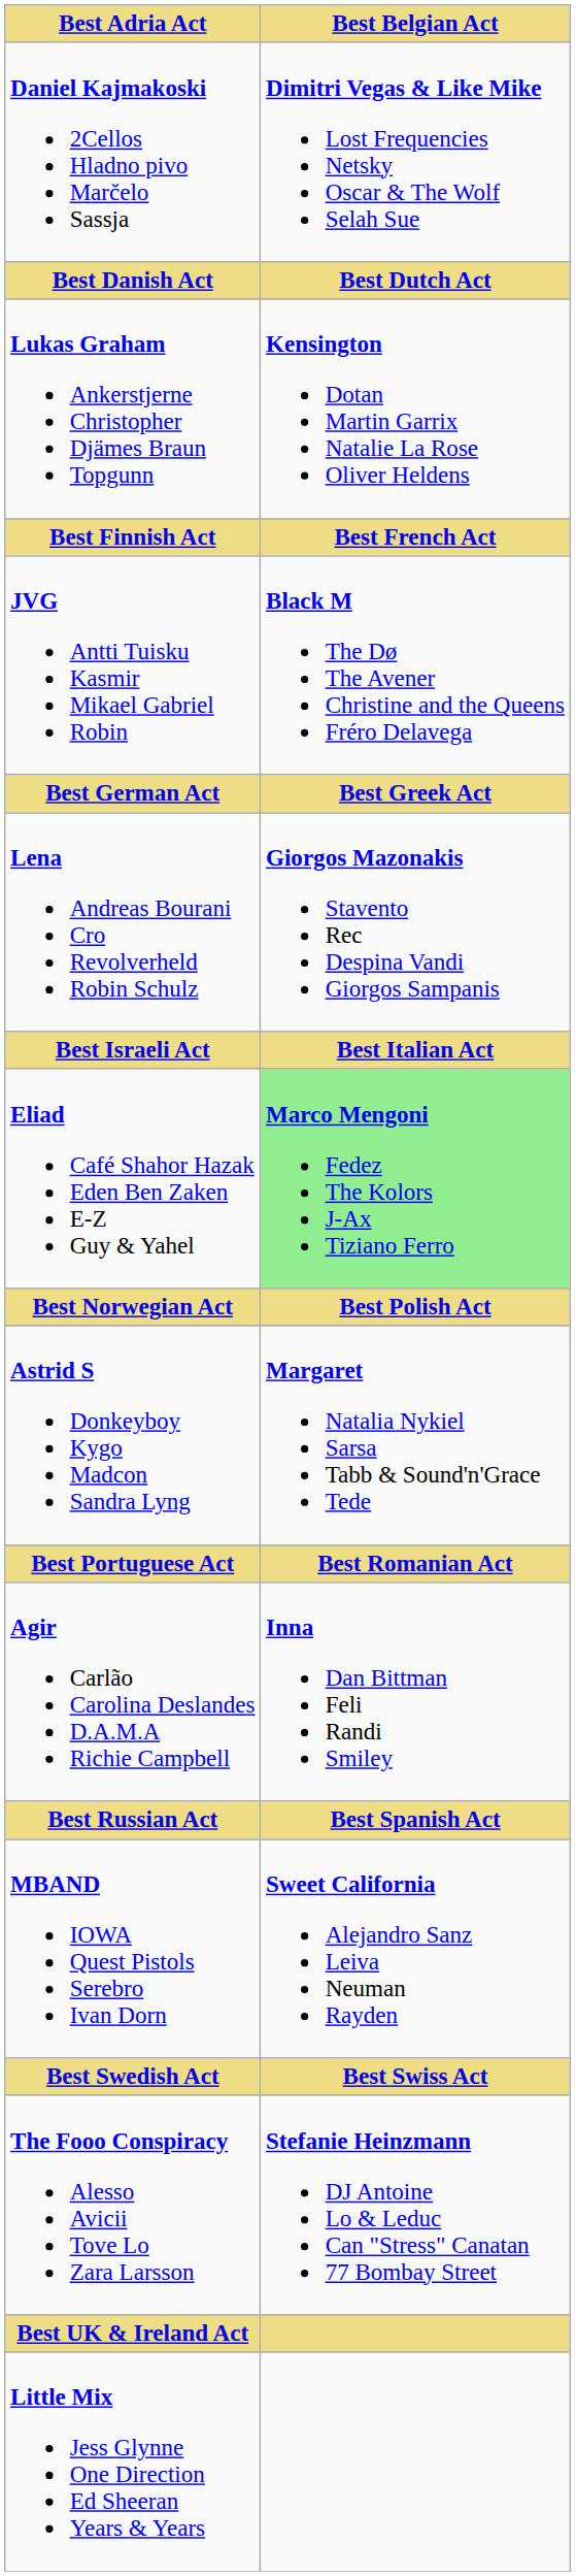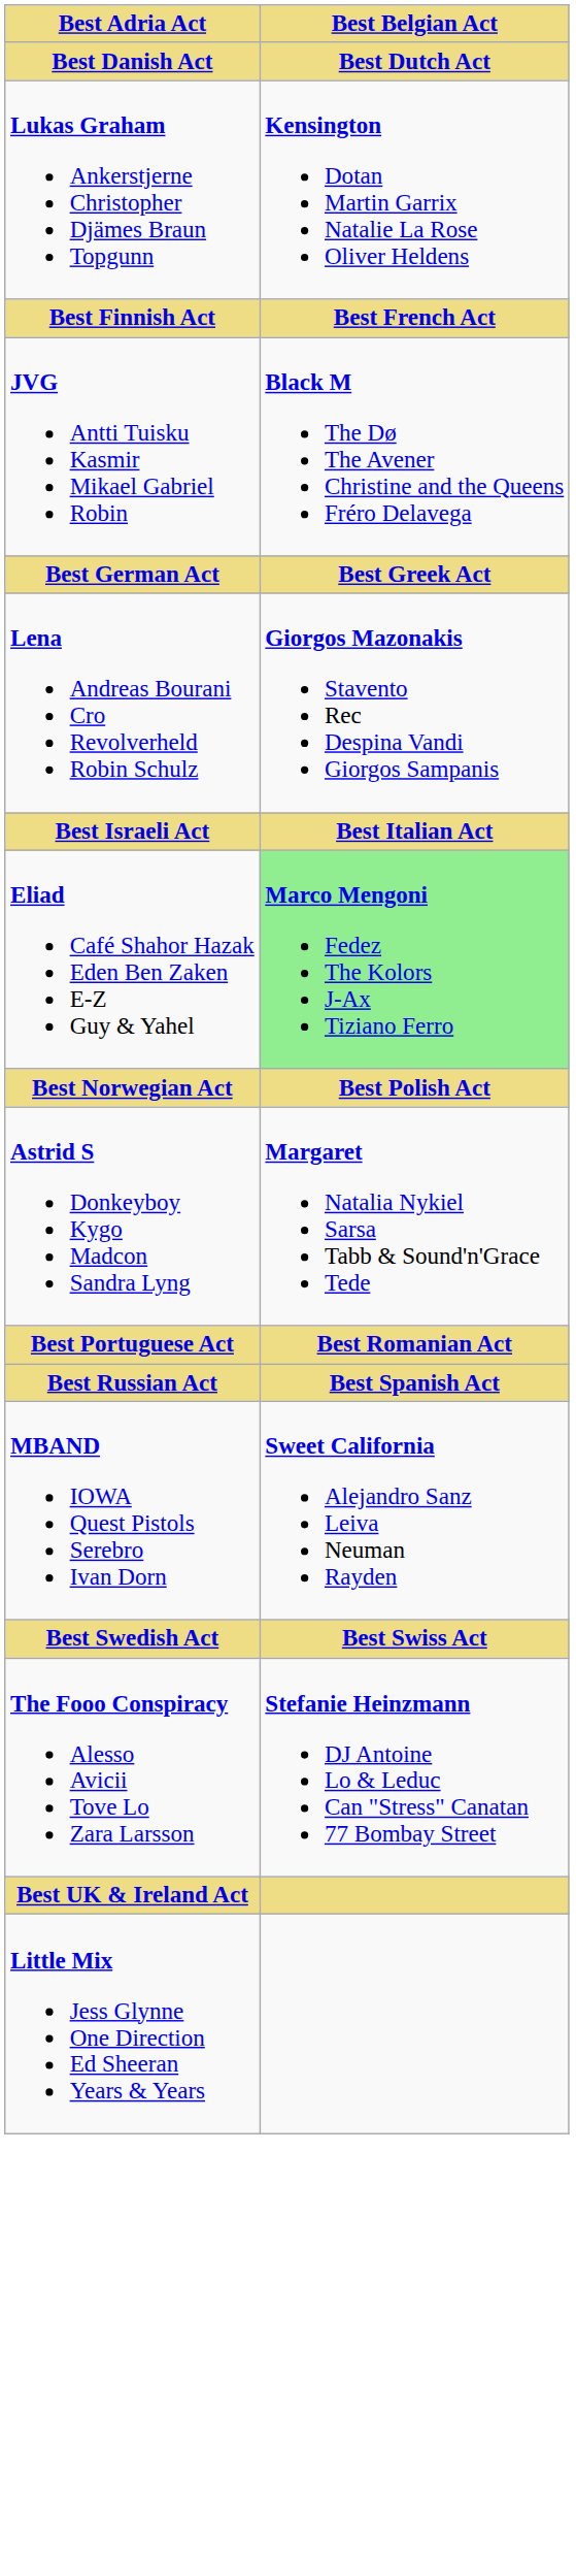- row: Daniel Kajmakoski 2Cellos Hladno pivo Marčelo Sassja | Dimitri Vegas & Like Mike Lost Frequencies Netsky Oscar & The Wolf Selah Sue
- row: Agir Carlão Carolina Deslandes D.A.M.A Richie Campbell | Inna Dan Bittman Feli Randi Smiley
